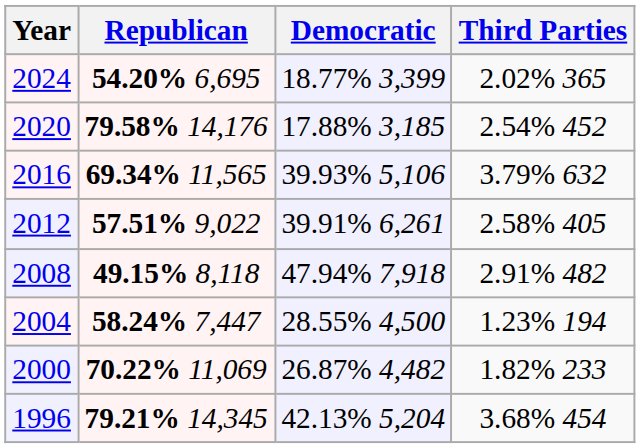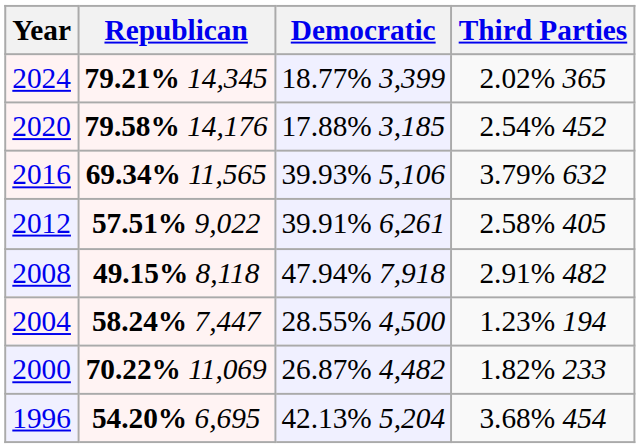2024 | Republican: 54.20% 6,695 -> 79.21% 14,345
1996 | Republican: 79.21% 14,345 -> 54.20% 6,695
